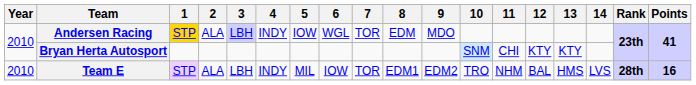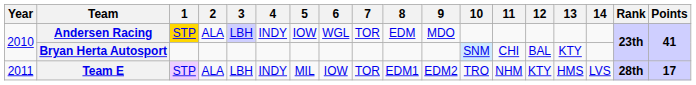Bryan Herta Autosport | 12: KTY -> BAL
Team E | Year: 2010 -> 2011
Team E | 12: BAL -> KTY
Team E | Points: 16 -> 17
